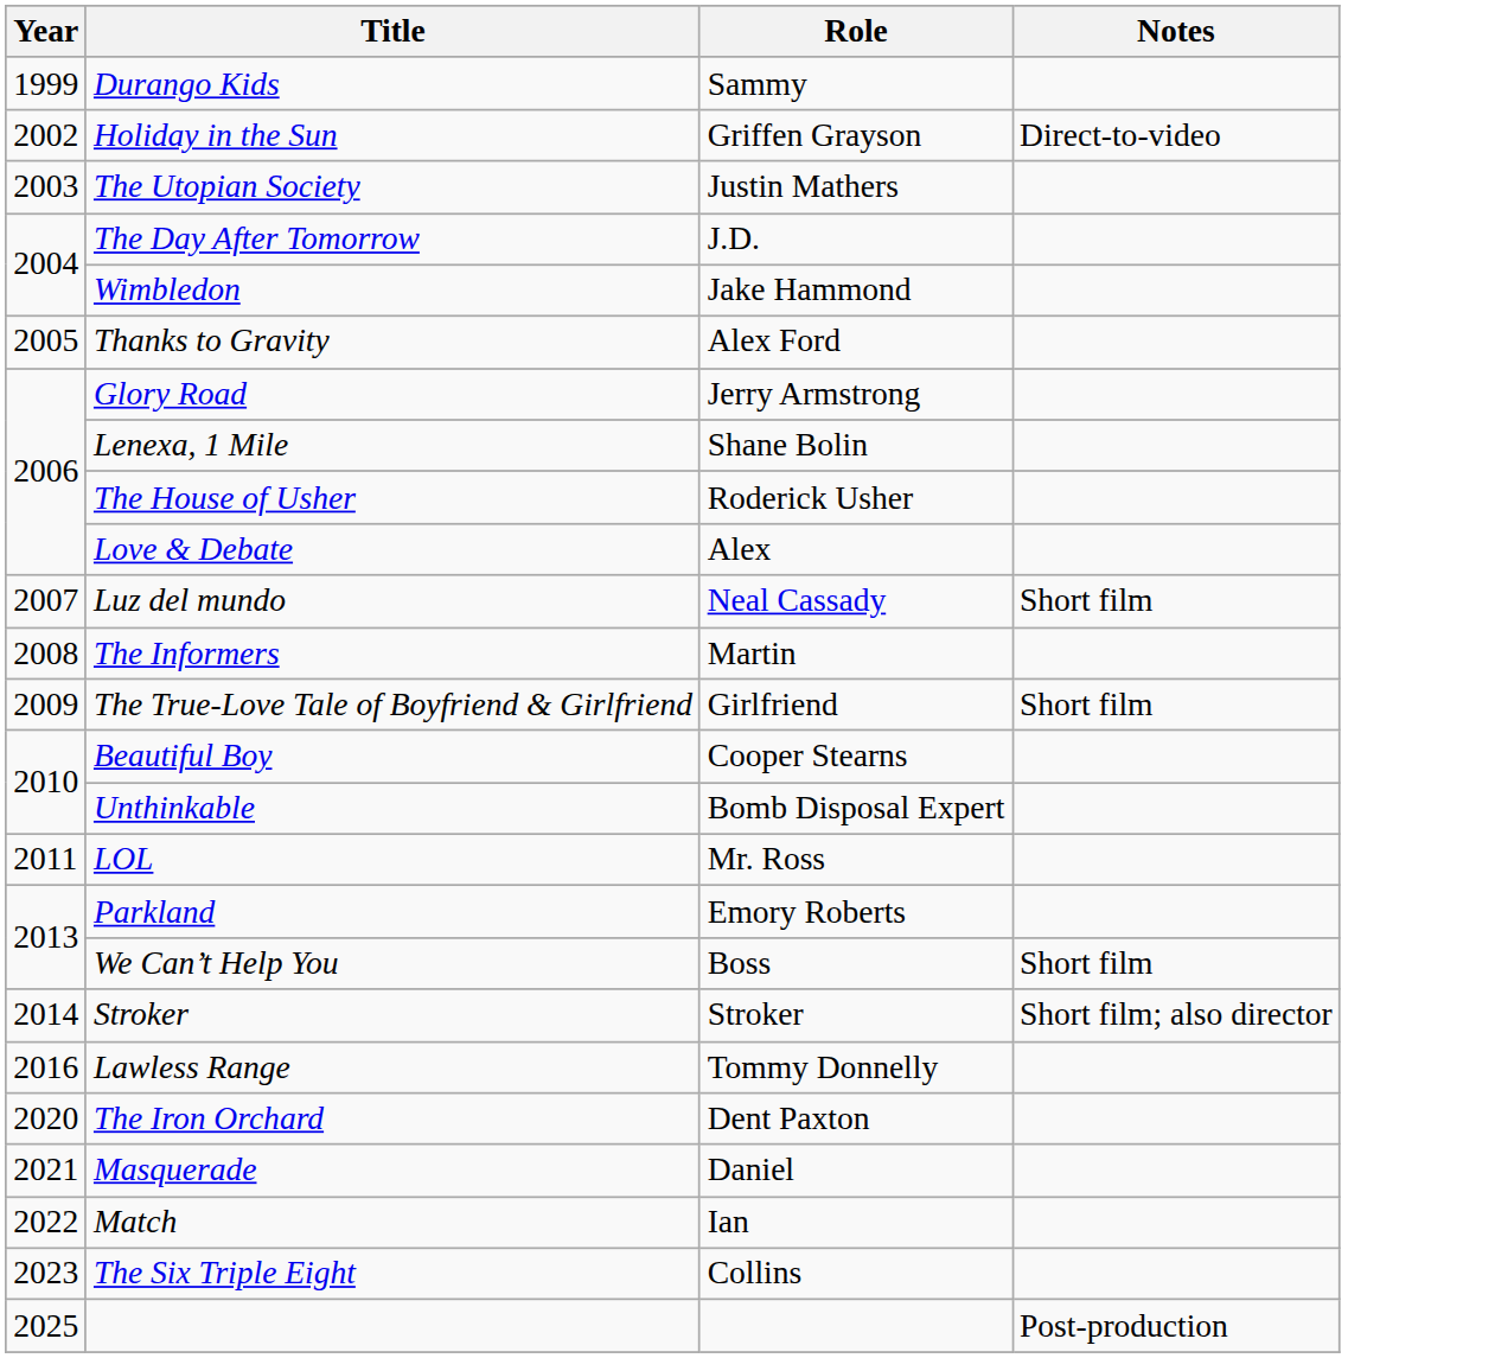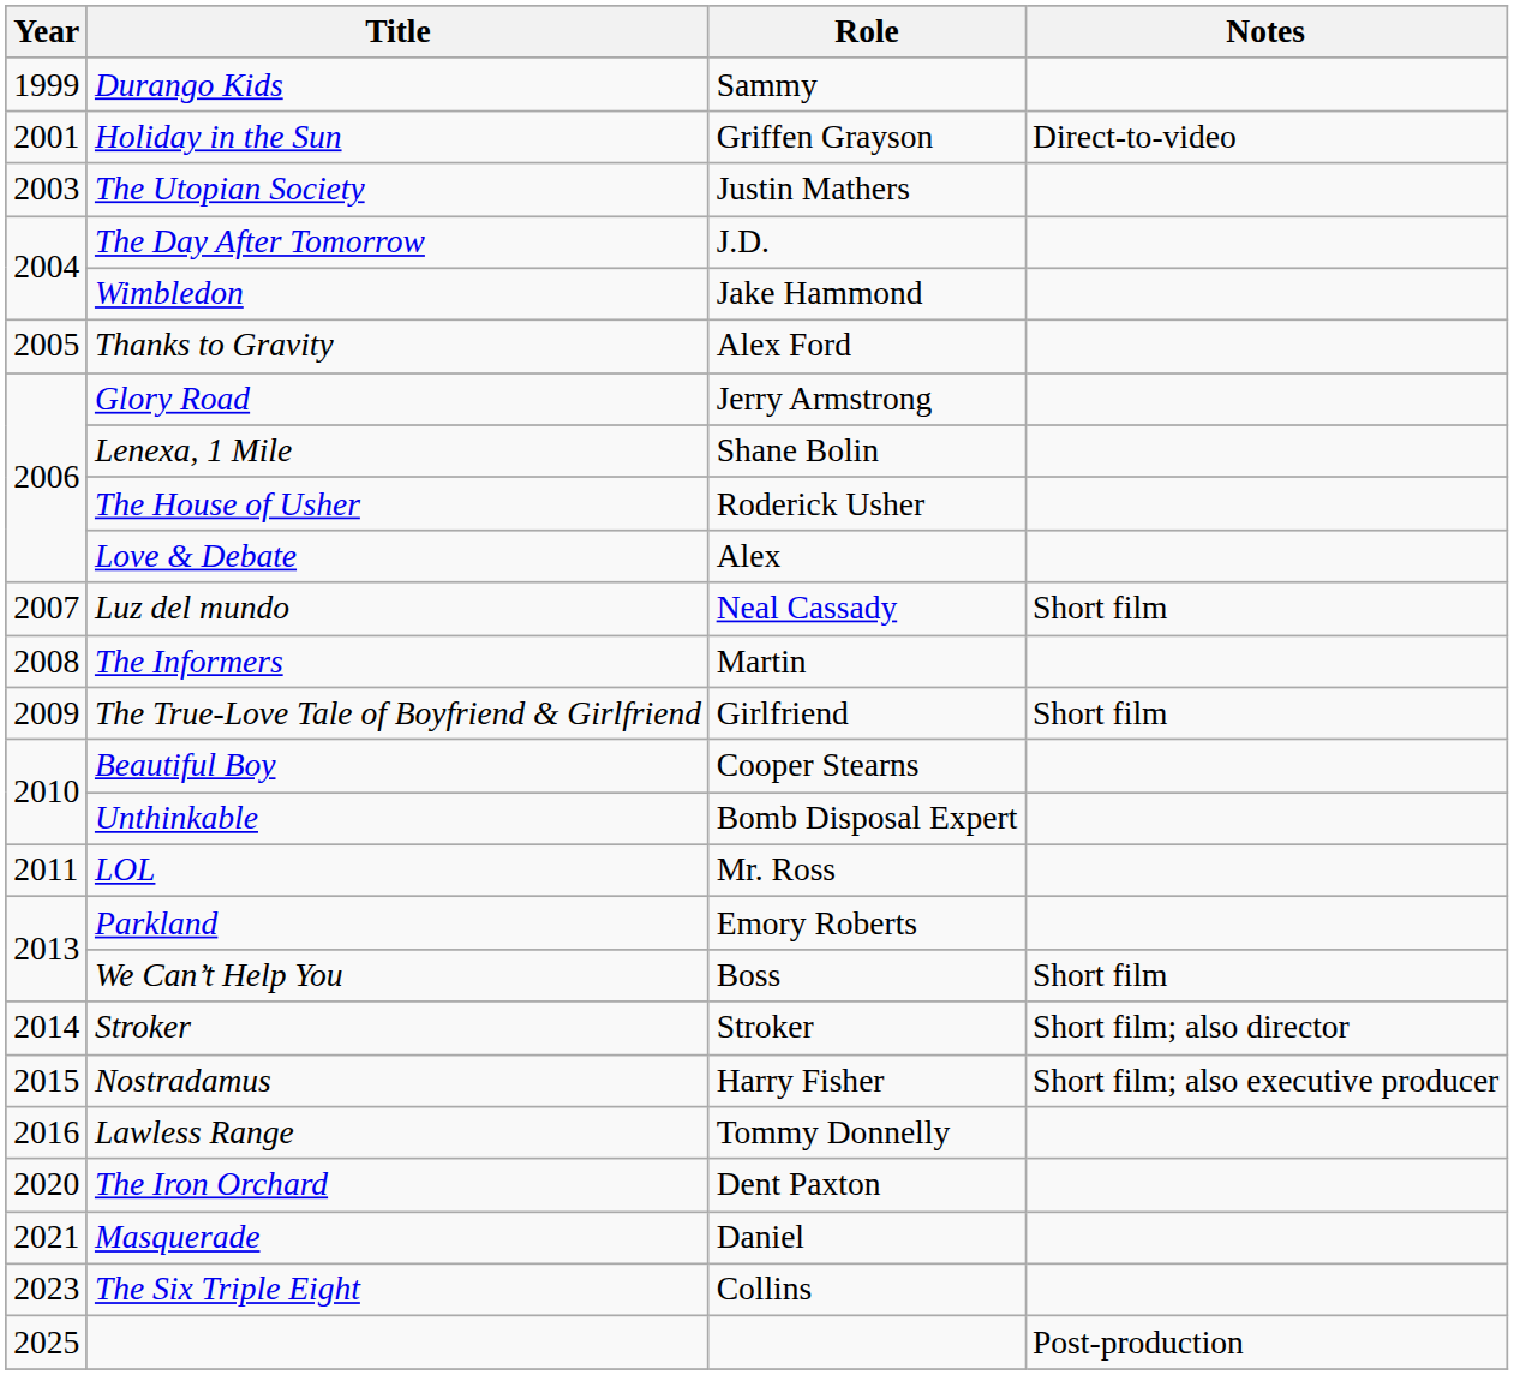Holiday in the Sun | Year: 2002 -> 2001
+ row: 2015 | Nostradamus | Harry Fisher | Short film; also executive producer
- row: 2022 | Match | Ian
